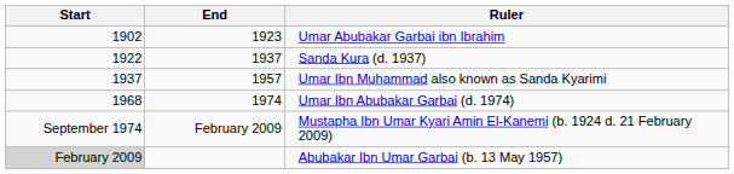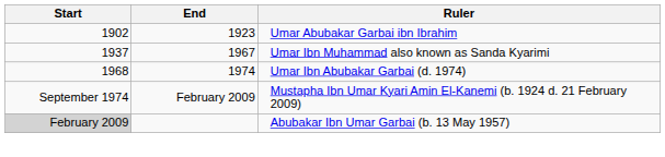- row: 1922 | 1937 | Sanda Kura (d. 1937)
Umar Ibn Muhammad also known as Sanda Kyarimi | End: 1957 -> 1967
